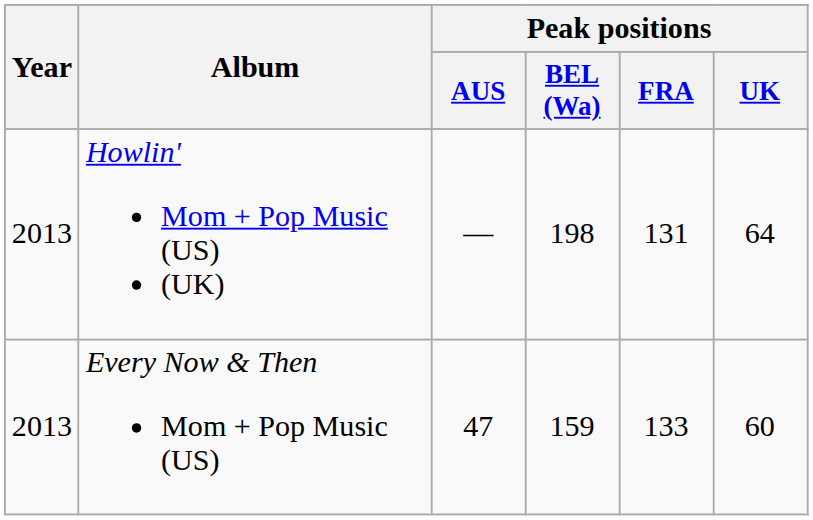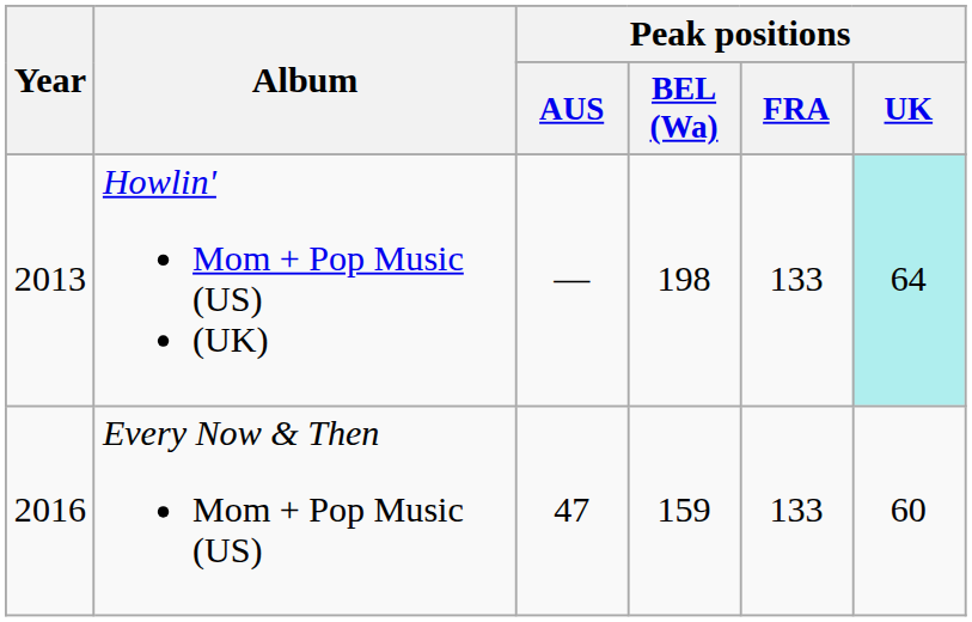Howlin' Mom + Pop Music (US) (UK) | Peak positions / FRA: 131 -> 133
Howlin' Mom + Pop Music (US) (UK) | Peak positions / UK: no background -> paleturquoise background
Every Now & Then Mom + Pop Music (US) | Year: 2013 -> 2016
